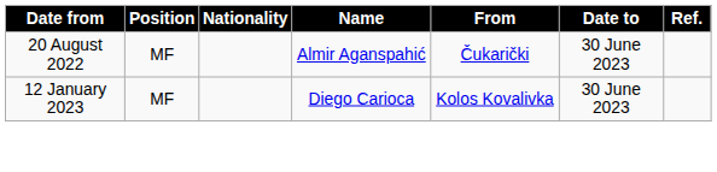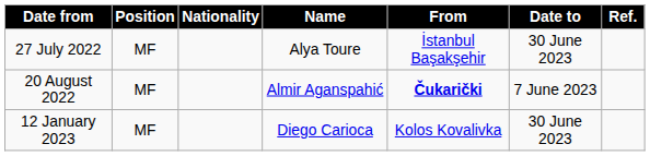+ row: 27 July 2022 | MF | Alya Toure | İstanbul Başakşehir | 30 June 2023
20 August 2022 | From: normal -> bold
20 August 2022 | Date to: 30 June 2023 -> 7 June 2023
